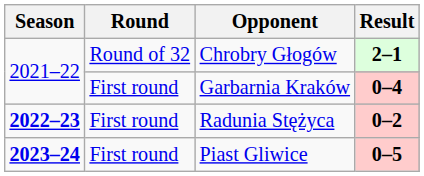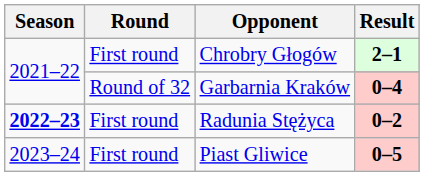Chrobry Głogów | Round: Round of 32 -> First round
Garbarnia Kraków | Round: First round -> Round of 32
Piast Gliwice | Season: bold -> normal
